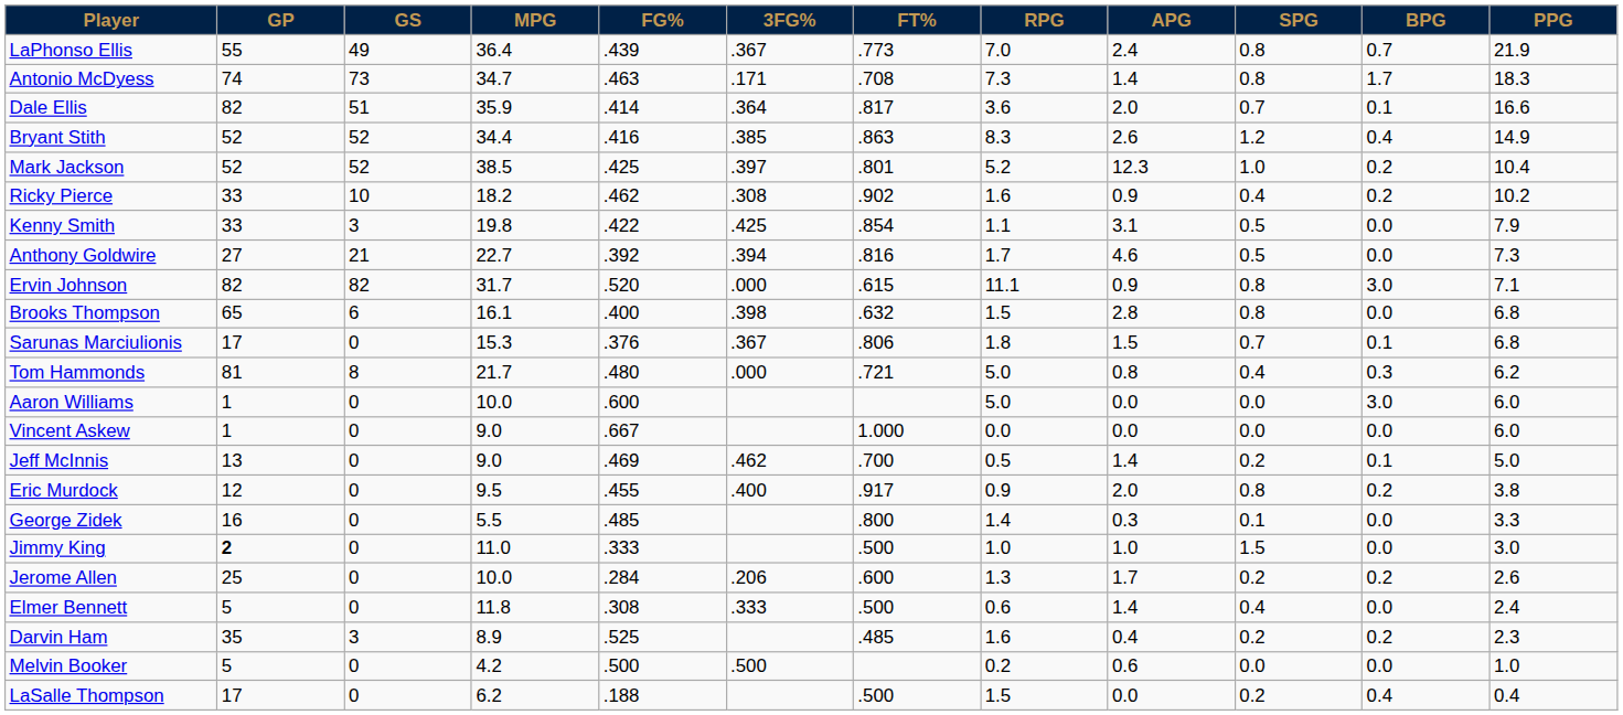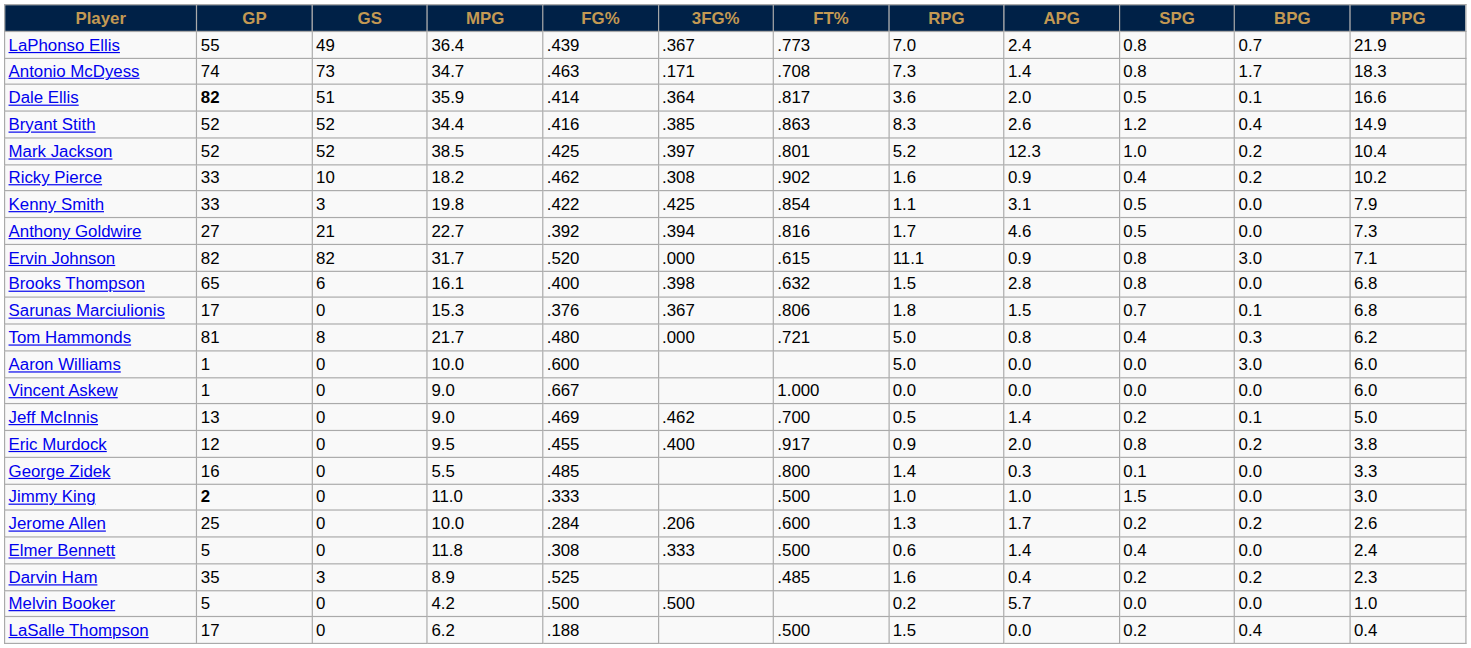Dale Ellis | GP: normal -> bold
Dale Ellis | SPG: 0.7 -> 0.5
Melvin Booker | APG: 0.6 -> 5.7
